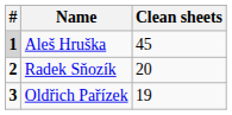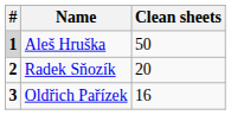Aleš Hruška | Clean sheets: 45 -> 50
Oldřich Pařízek | Clean sheets: 19 -> 16
